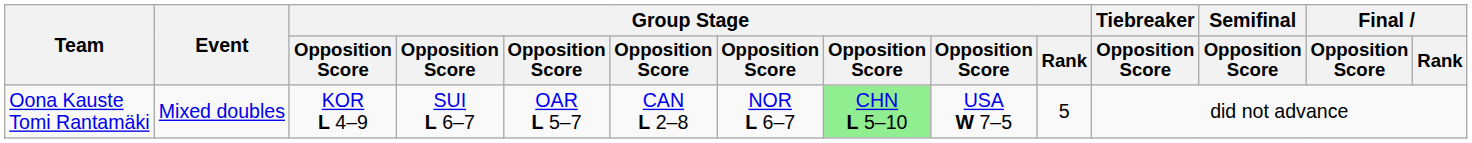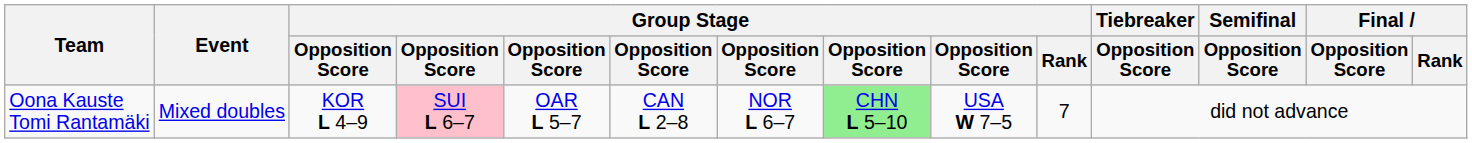Oona Kauste Tomi Rantamäki | column 4: no background -> pink background
Oona Kauste Tomi Rantamäki | Group Stage / Rank: 5 -> 7
